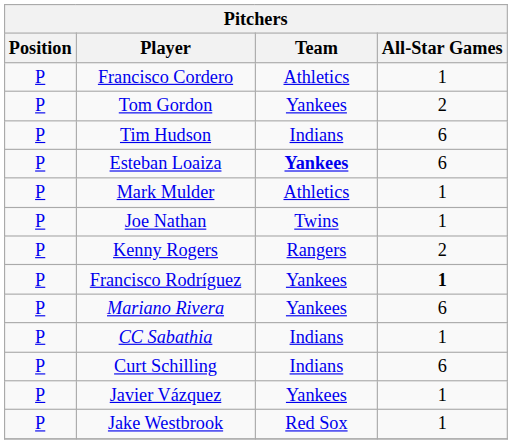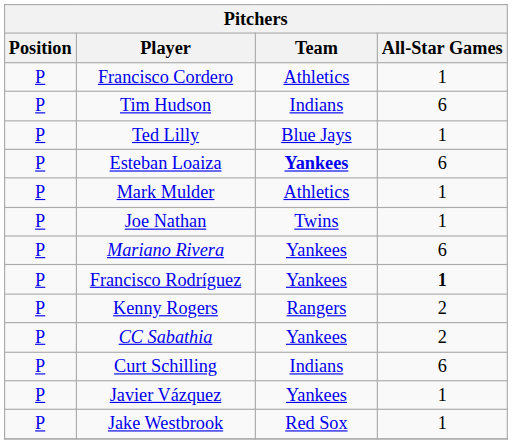- row: P | Tom Gordon | Yankees | 2
+ row: P | Ted Lilly | Blue Jays | 1
rows swapped: Mariano Rivera <-> Kenny Rogers
CC Sabathia | Team: Indians -> Yankees
CC Sabathia | All-Star Games: 1 -> 2
